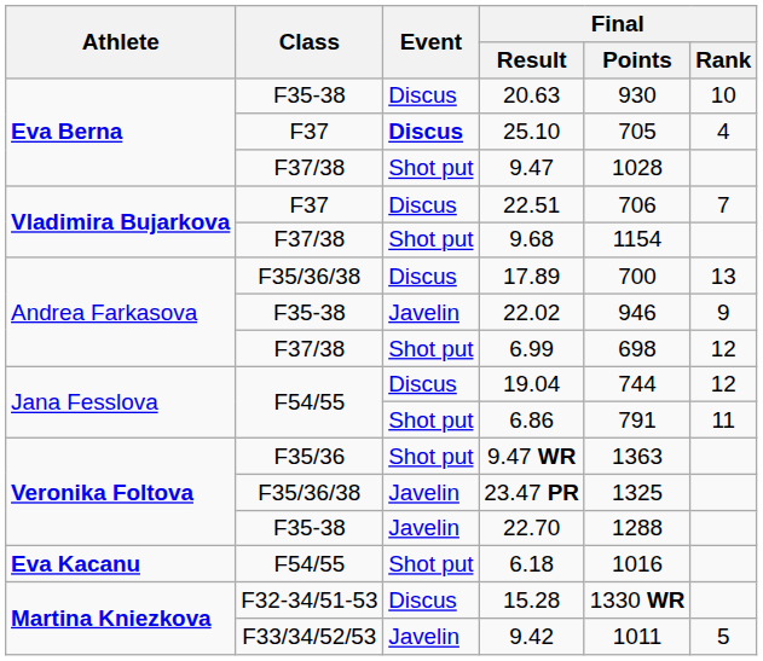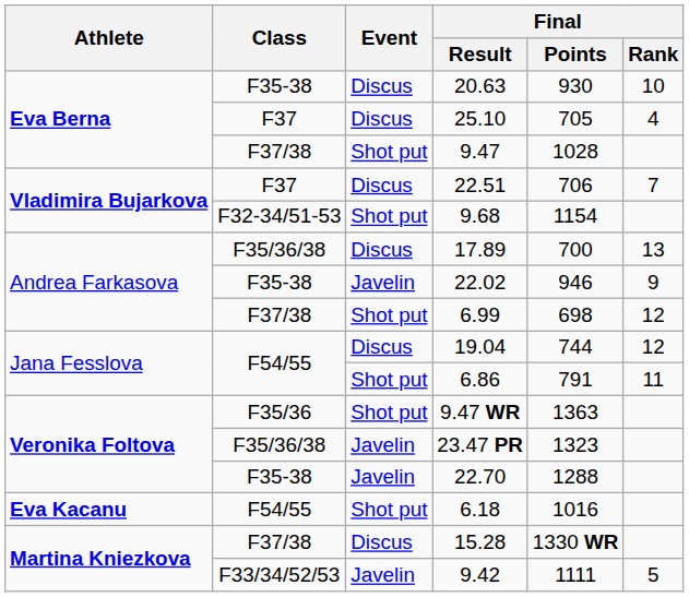25.10 | Event: bold -> normal
9.68 | Class: F37/38 -> F32-34/51-53
23.47 PR | Final / Points: 1325 -> 1323
15.28 | Class: F32-34/51-53 -> F37/38
9.42 | Final / Points: 1011 -> 1111
